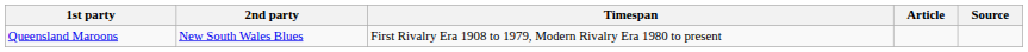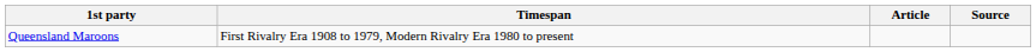- column: 2nd party | New South Wales Blues
